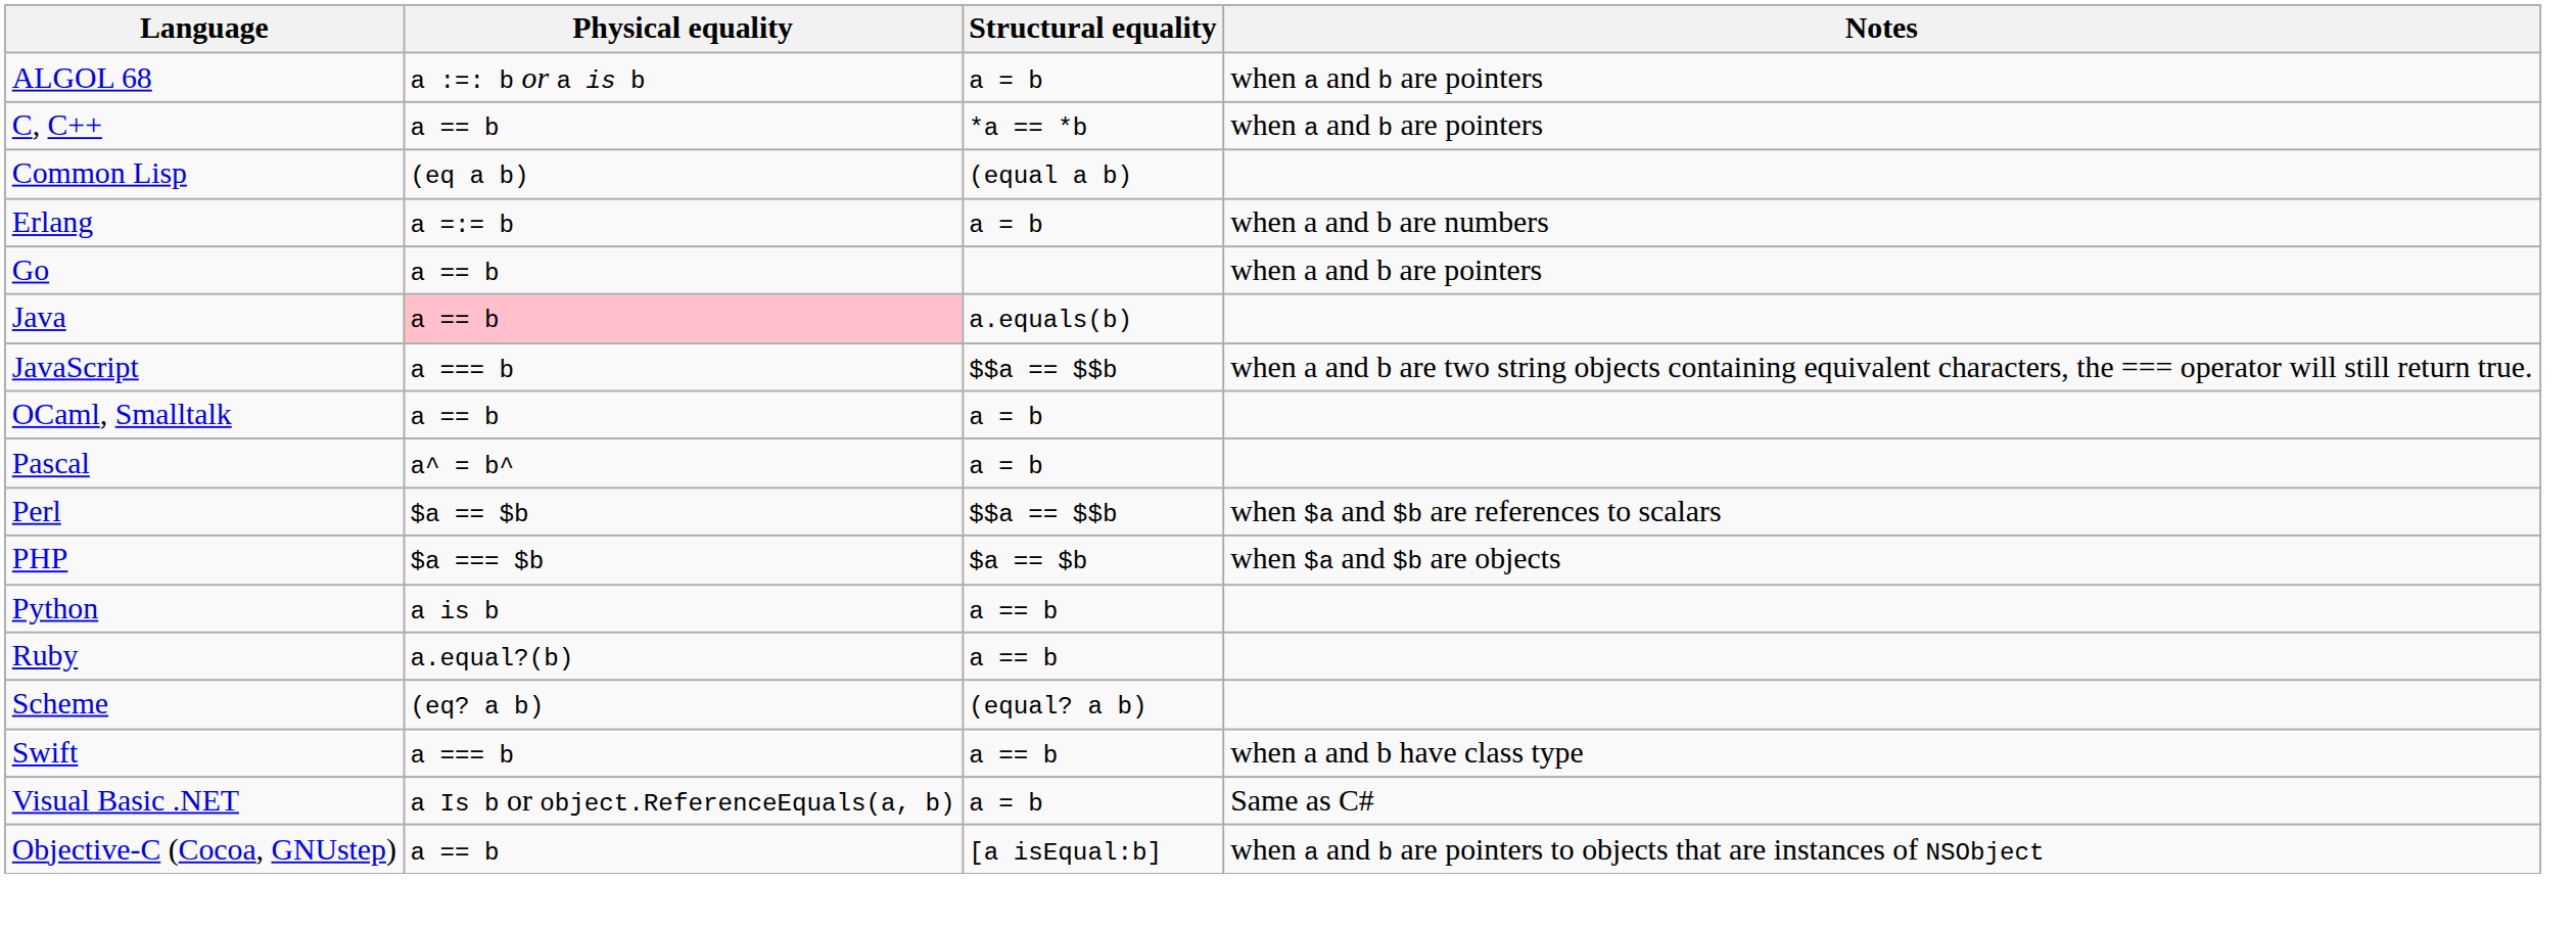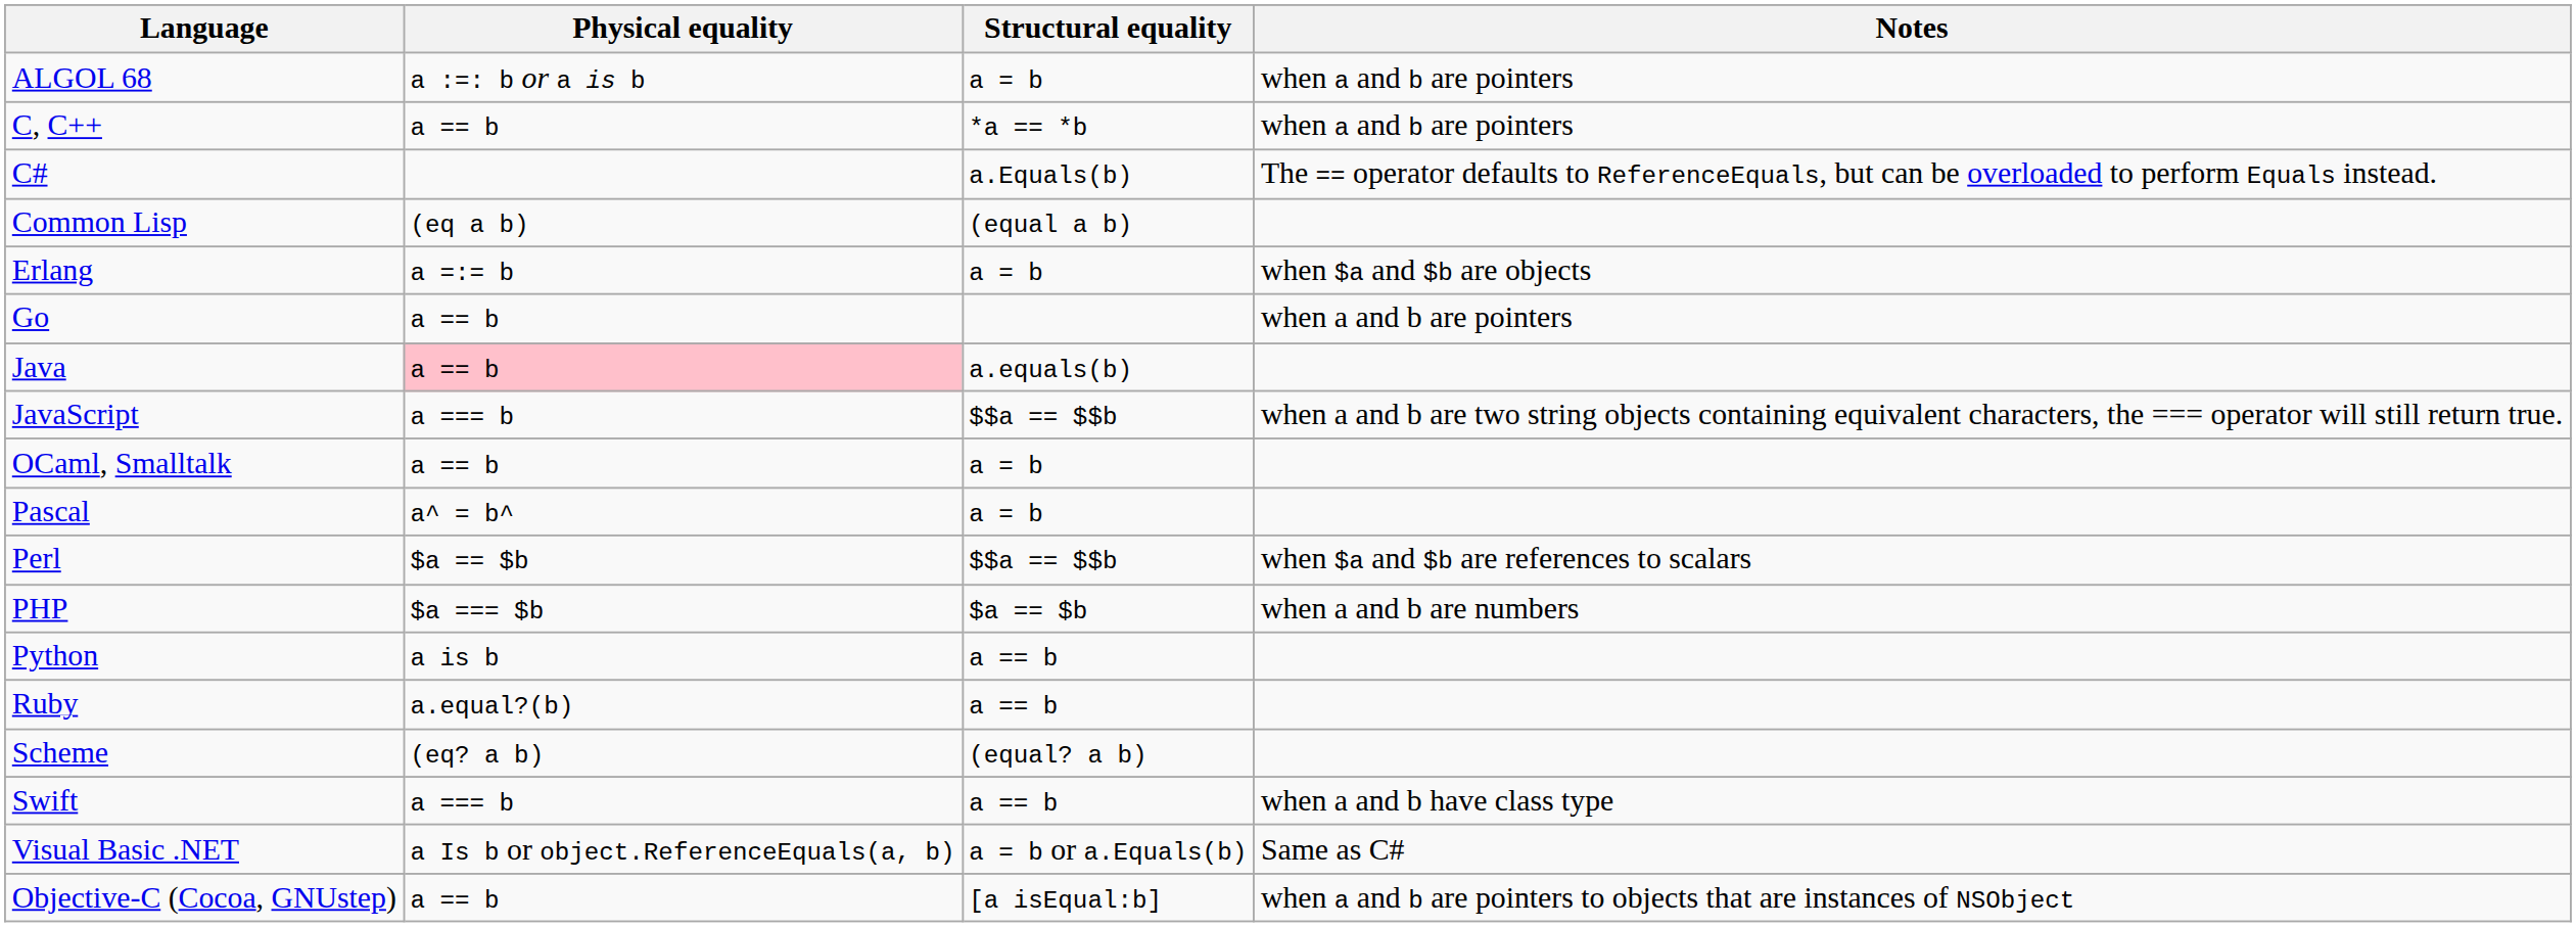+ row: C# | a.Equals(b) | The == operator defaults to ReferenceEquals, but can be overloaded to perform Equals instead.
Erlang | Notes: when a and b are numbers -> when $a and $b are objects
PHP | Notes: when $a and $b are objects -> when a and b are numbers
Visual Basic .NET | Structural equality: a = b -> a = b or a.Equals(b)
